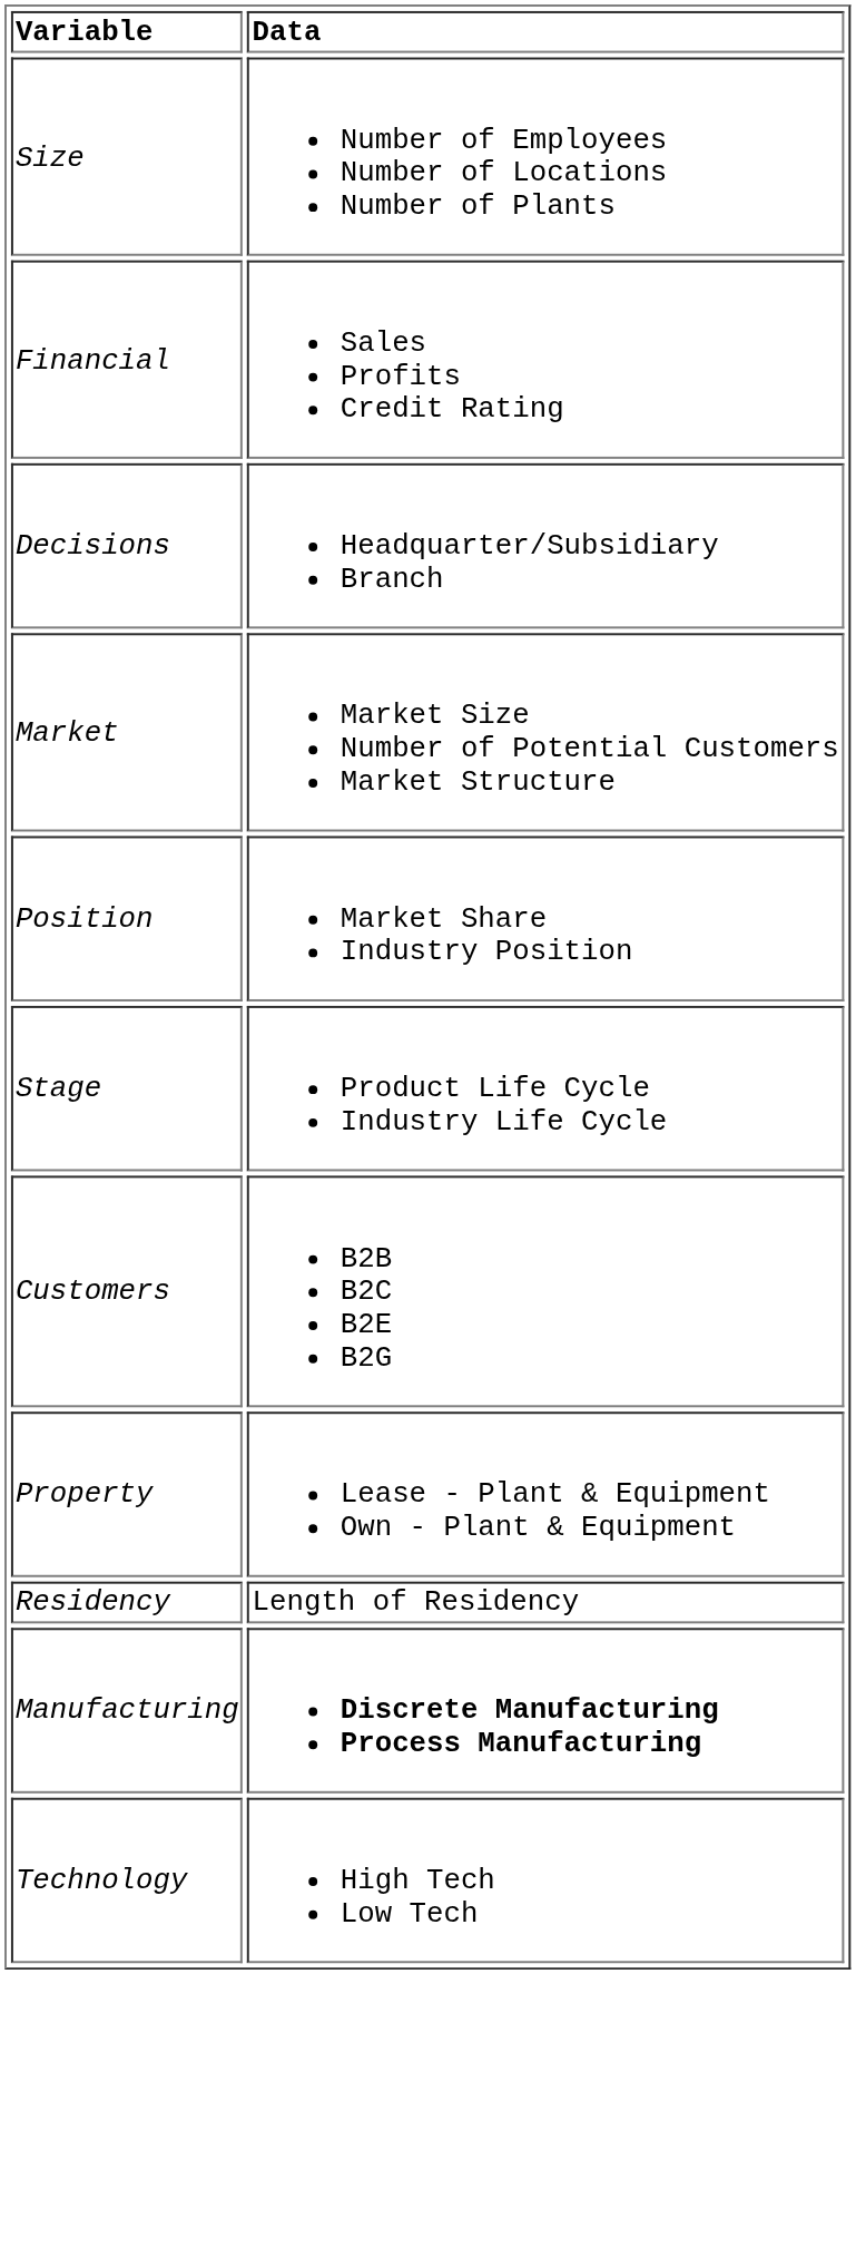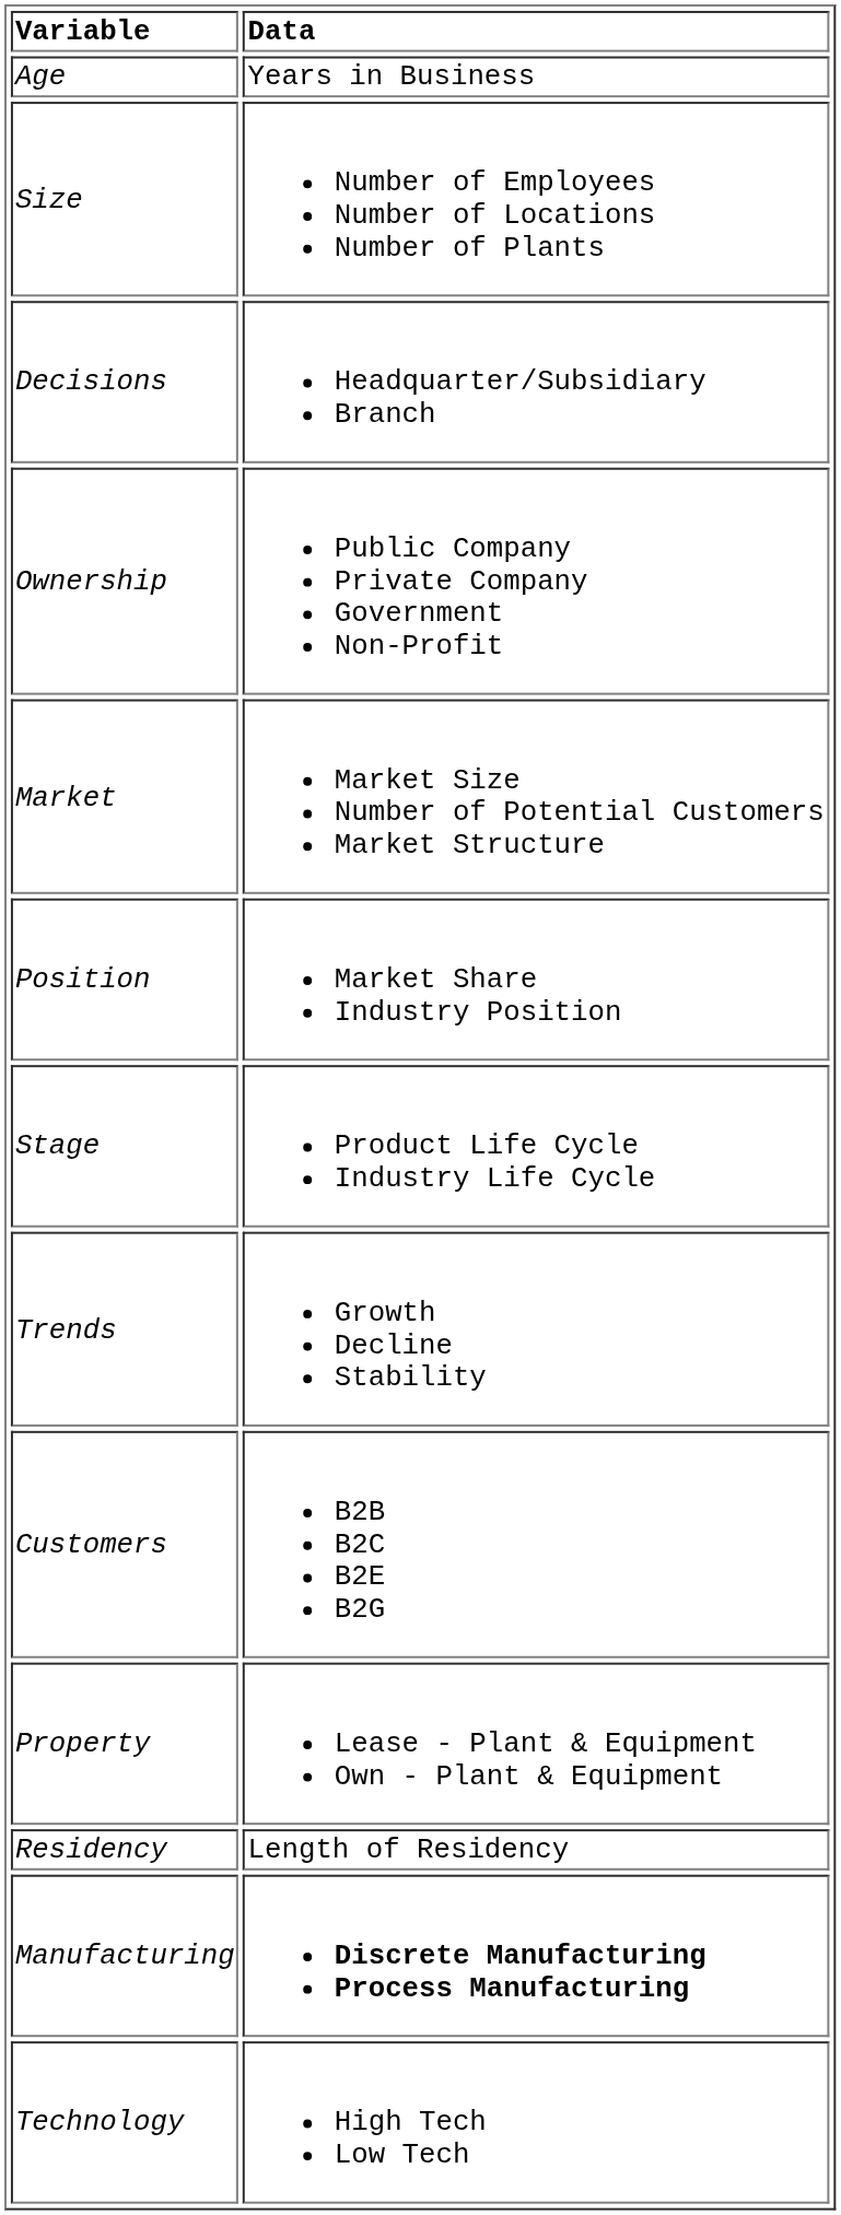+ row: Age | Years in Business
- row: Financial | Sales Profits Credit Rating
+ row: Ownership | Public Company Private Company Government Non-Profit
+ row: Trends | Growth Decline Stability
